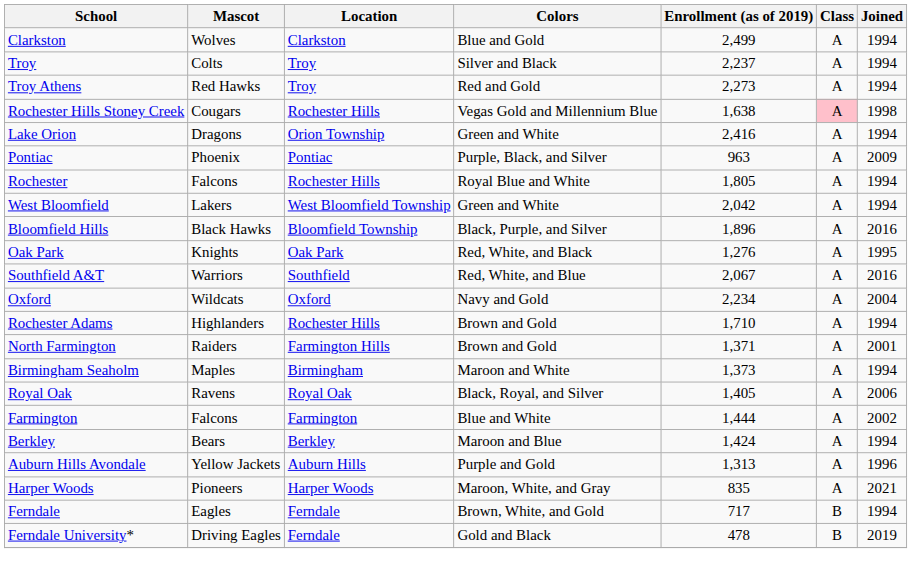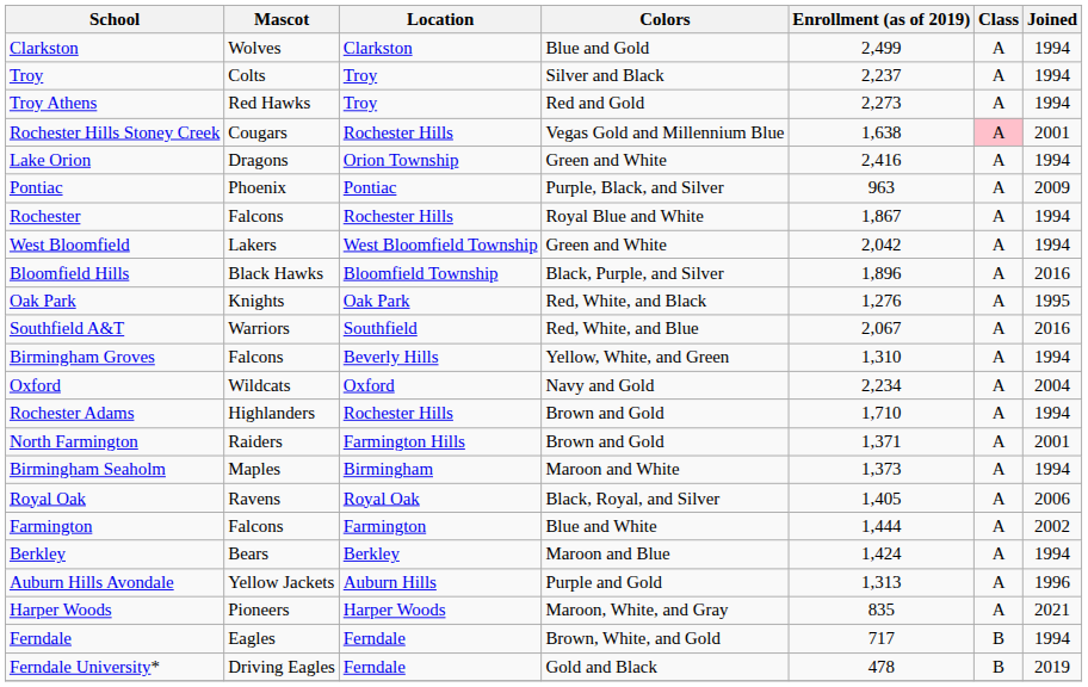Rochester Hills Stoney Creek | Joined: 1998 -> 2001
Rochester | Enrollment (as of 2019): 1,805 -> 1,867
+ row: Birmingham Groves | Falcons | Beverly Hills | Yellow, White, and Green | 1,310 | A | 1994
